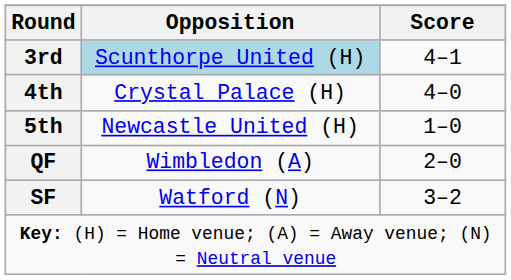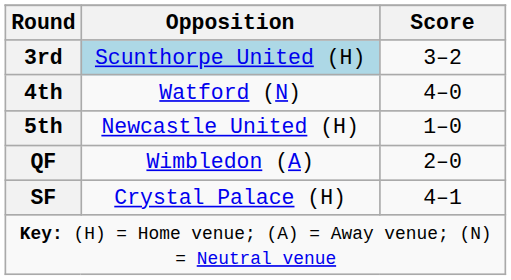3rd | Score: 4–1 -> 3–2
4th | Opposition: Crystal Palace (H) -> Watford (N)
SF | Opposition: Watford (N) -> Crystal Palace (H)
SF | Score: 3–2 -> 4–1
